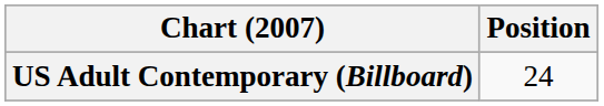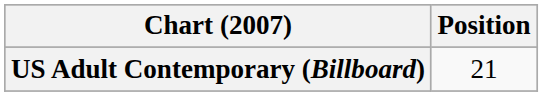US Adult Contemporary (Billboard) | Position: 24 -> 21
